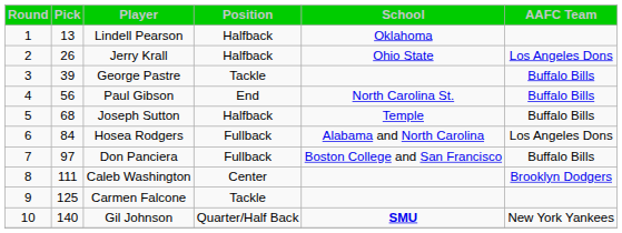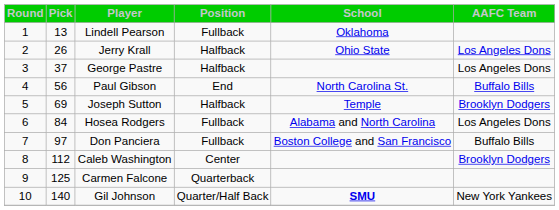Lindell Pearson | Position: Halfback -> Fullback
George Pastre | Pick: 39 -> 37
George Pastre | Position: Tackle -> Halfback
George Pastre | AAFC Team: Buffalo Bills -> Los Angeles Dons
Joseph Sutton | Pick: 68 -> 69
Joseph Sutton | AAFC Team: Buffalo Bills -> Brooklyn Dodgers
Caleb Washington | Pick: 111 -> 112
Carmen Falcone | Position: Tackle -> Quarterback
